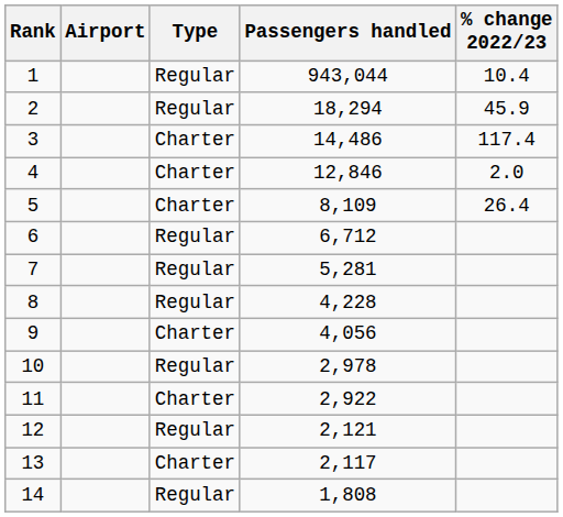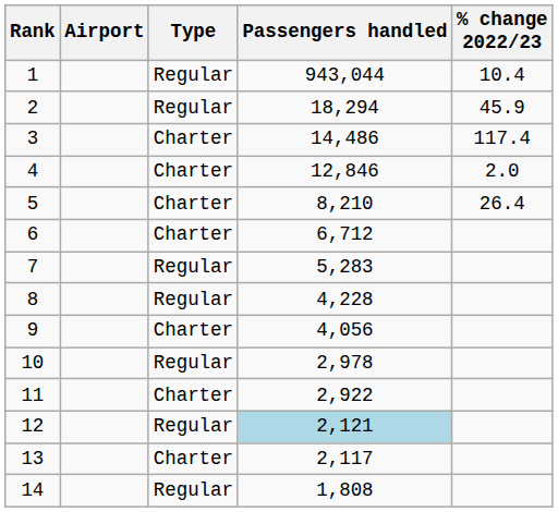5 | Passengers handled: 8,109 -> 8,210
6 | Type: Regular -> Charter
7 | Passengers handled: 5,281 -> 5,283
12 | Passengers handled: no background -> lightblue background
